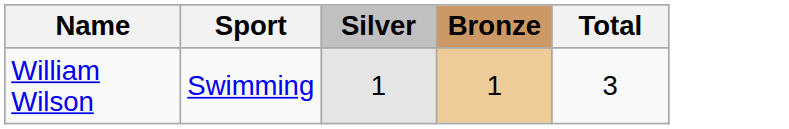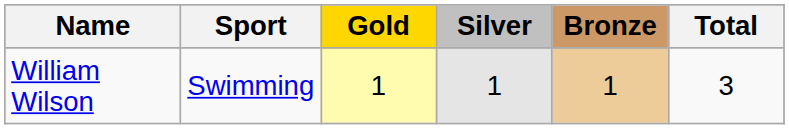+ column: Gold | 1
